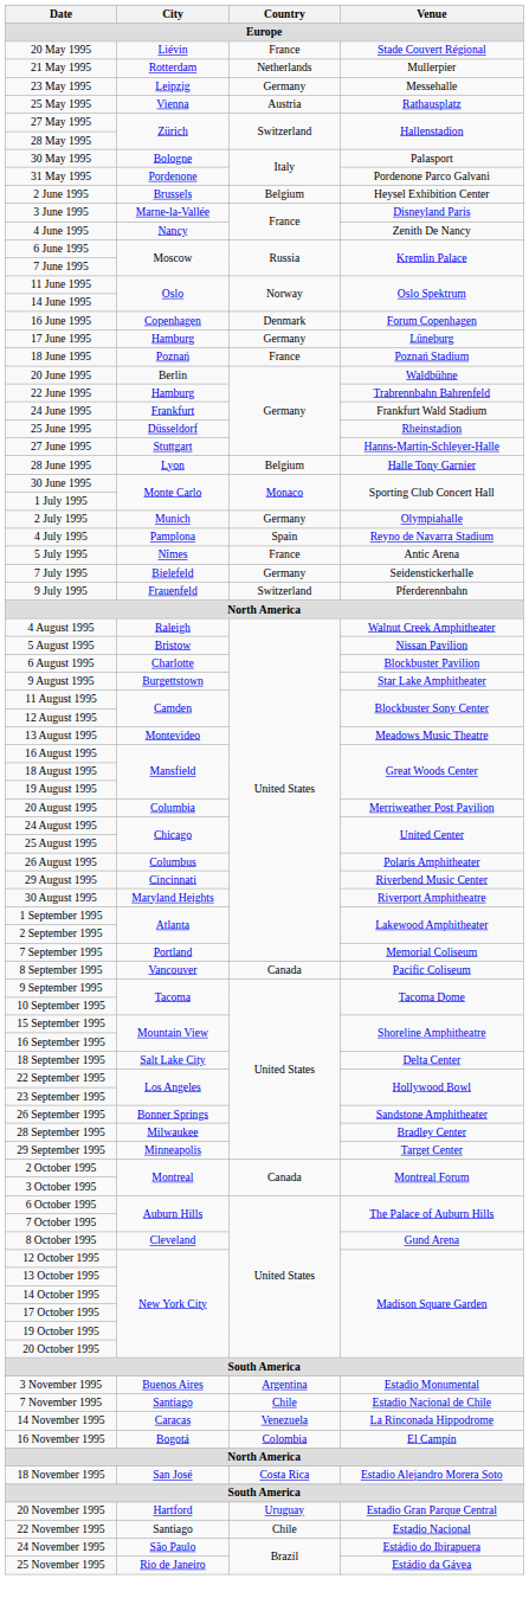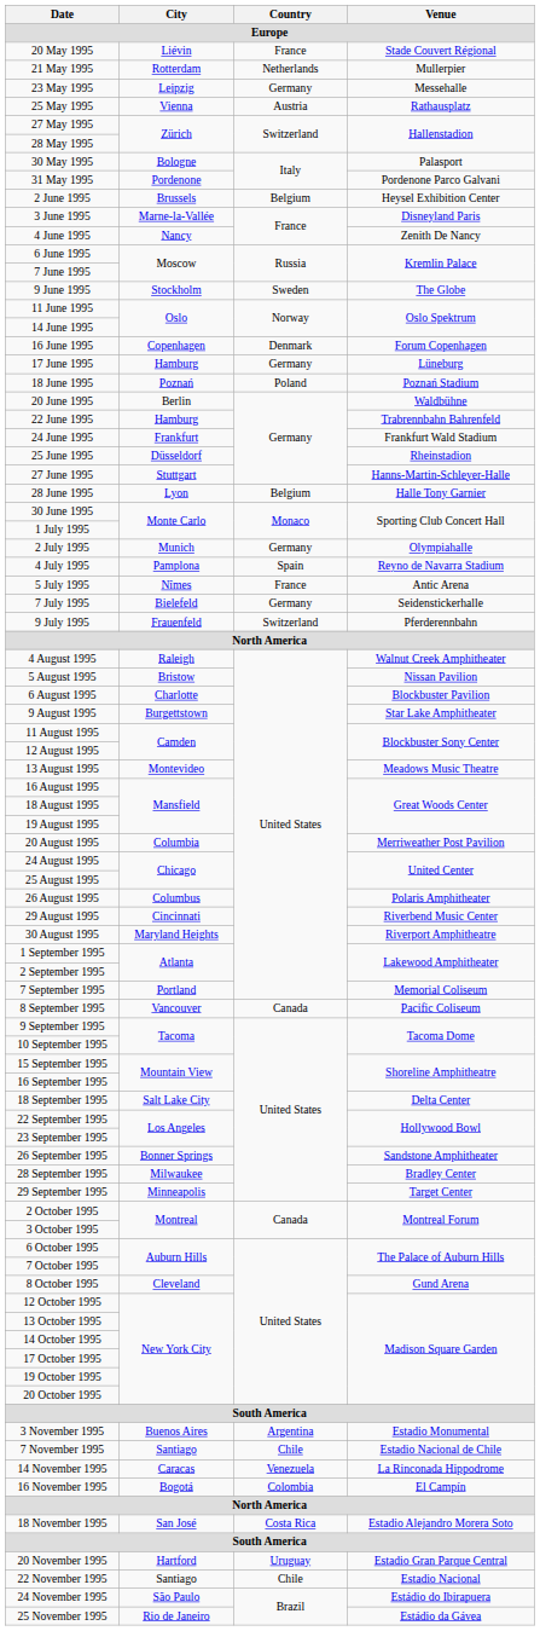+ row: 9 June 1995 | Stockholm | Sweden | The Globe
18 June 1995 | Country: France -> Poland
